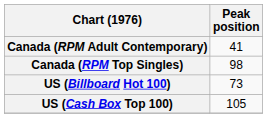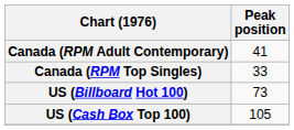Canada (RPM Top Singles) | Peak position: 98 -> 33
